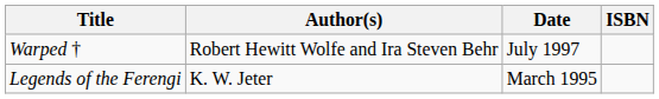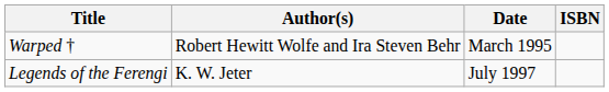Warped † | Date: July 1997 -> March 1995
Legends of the Ferengi | Date: March 1995 -> July 1997
